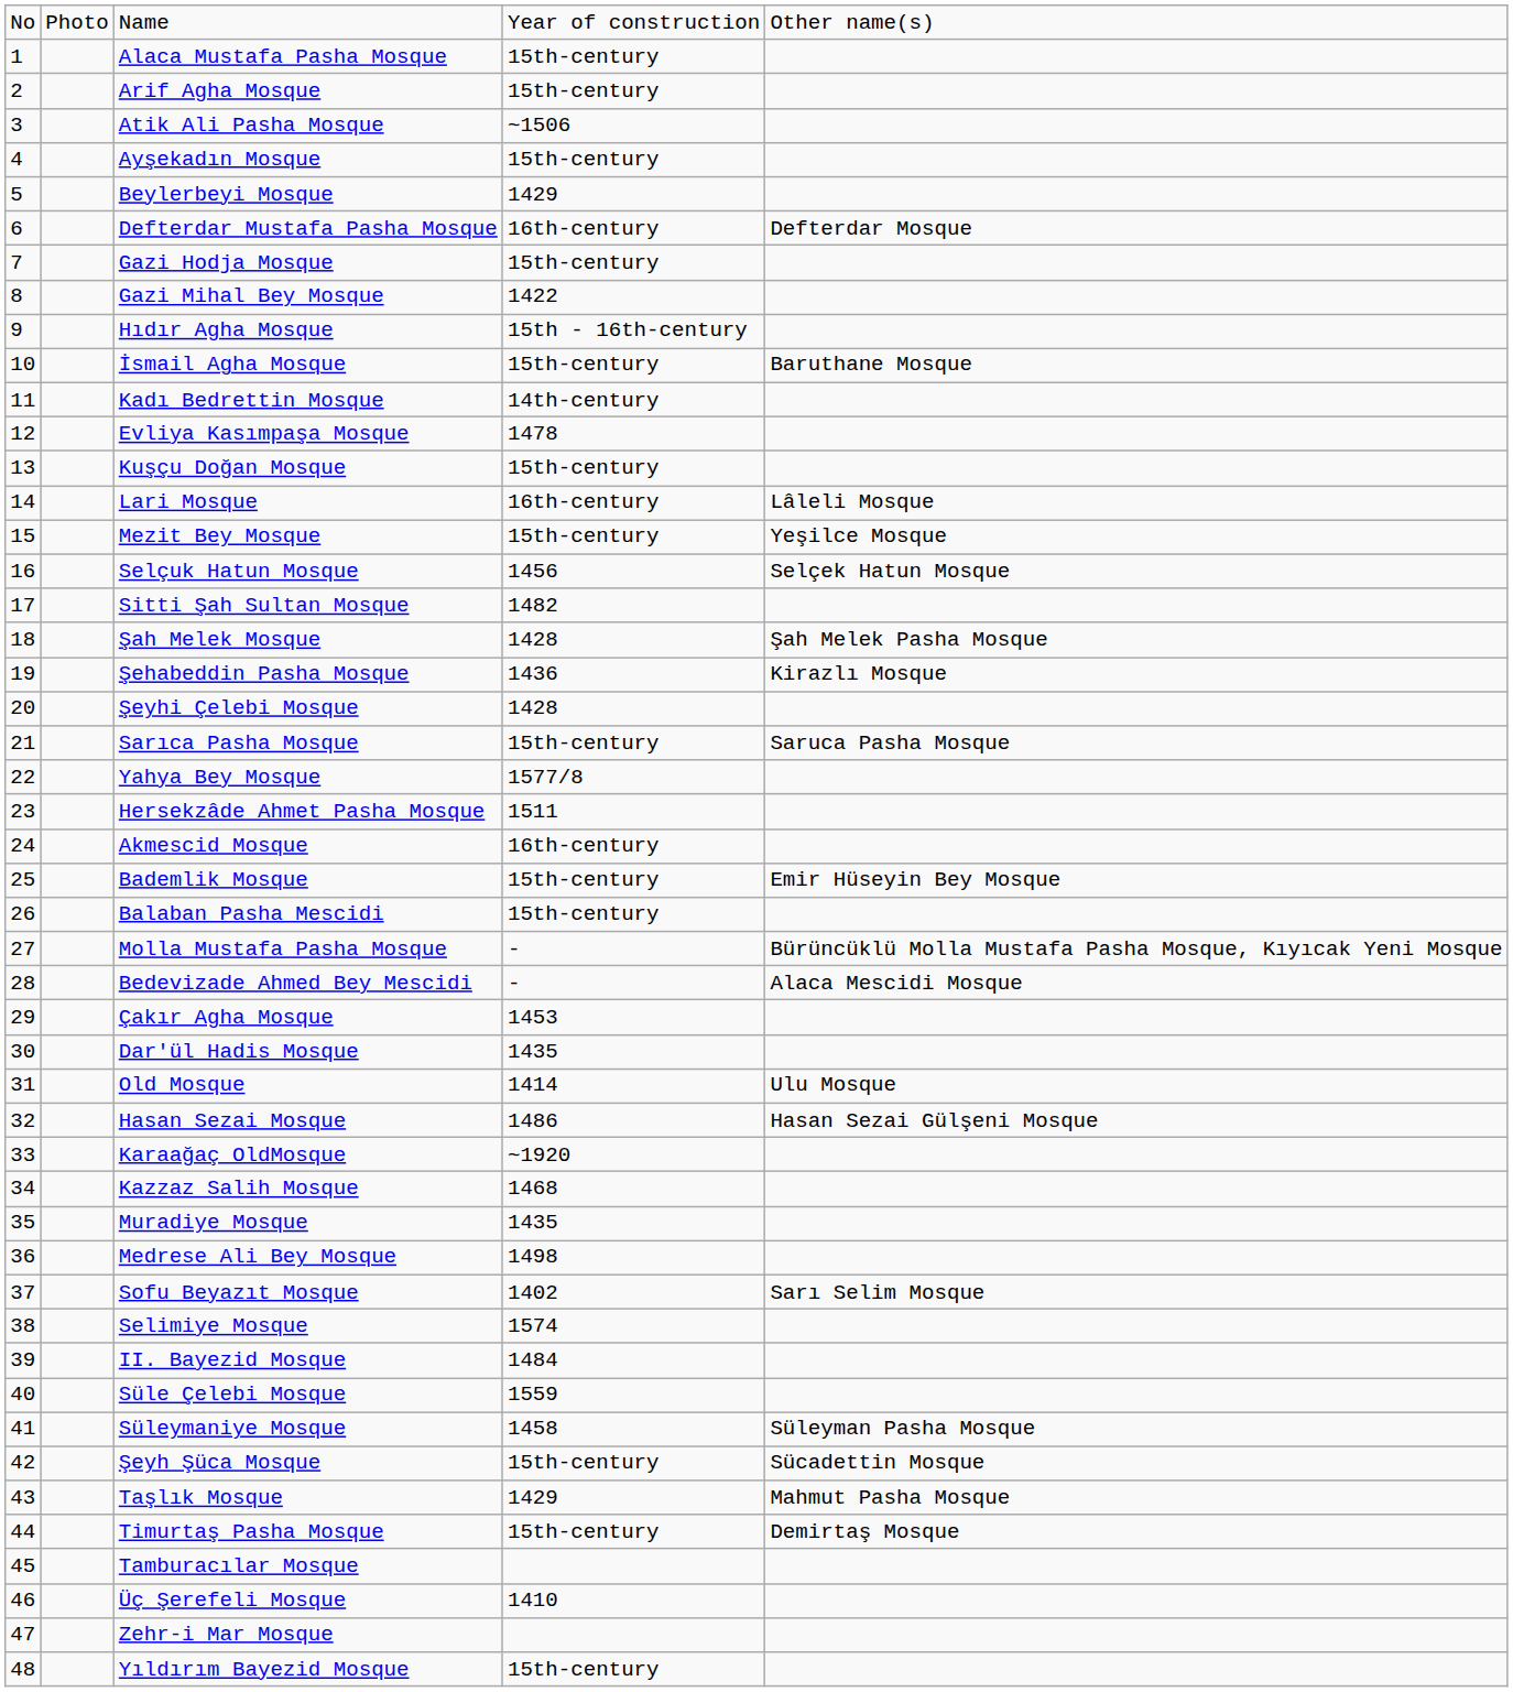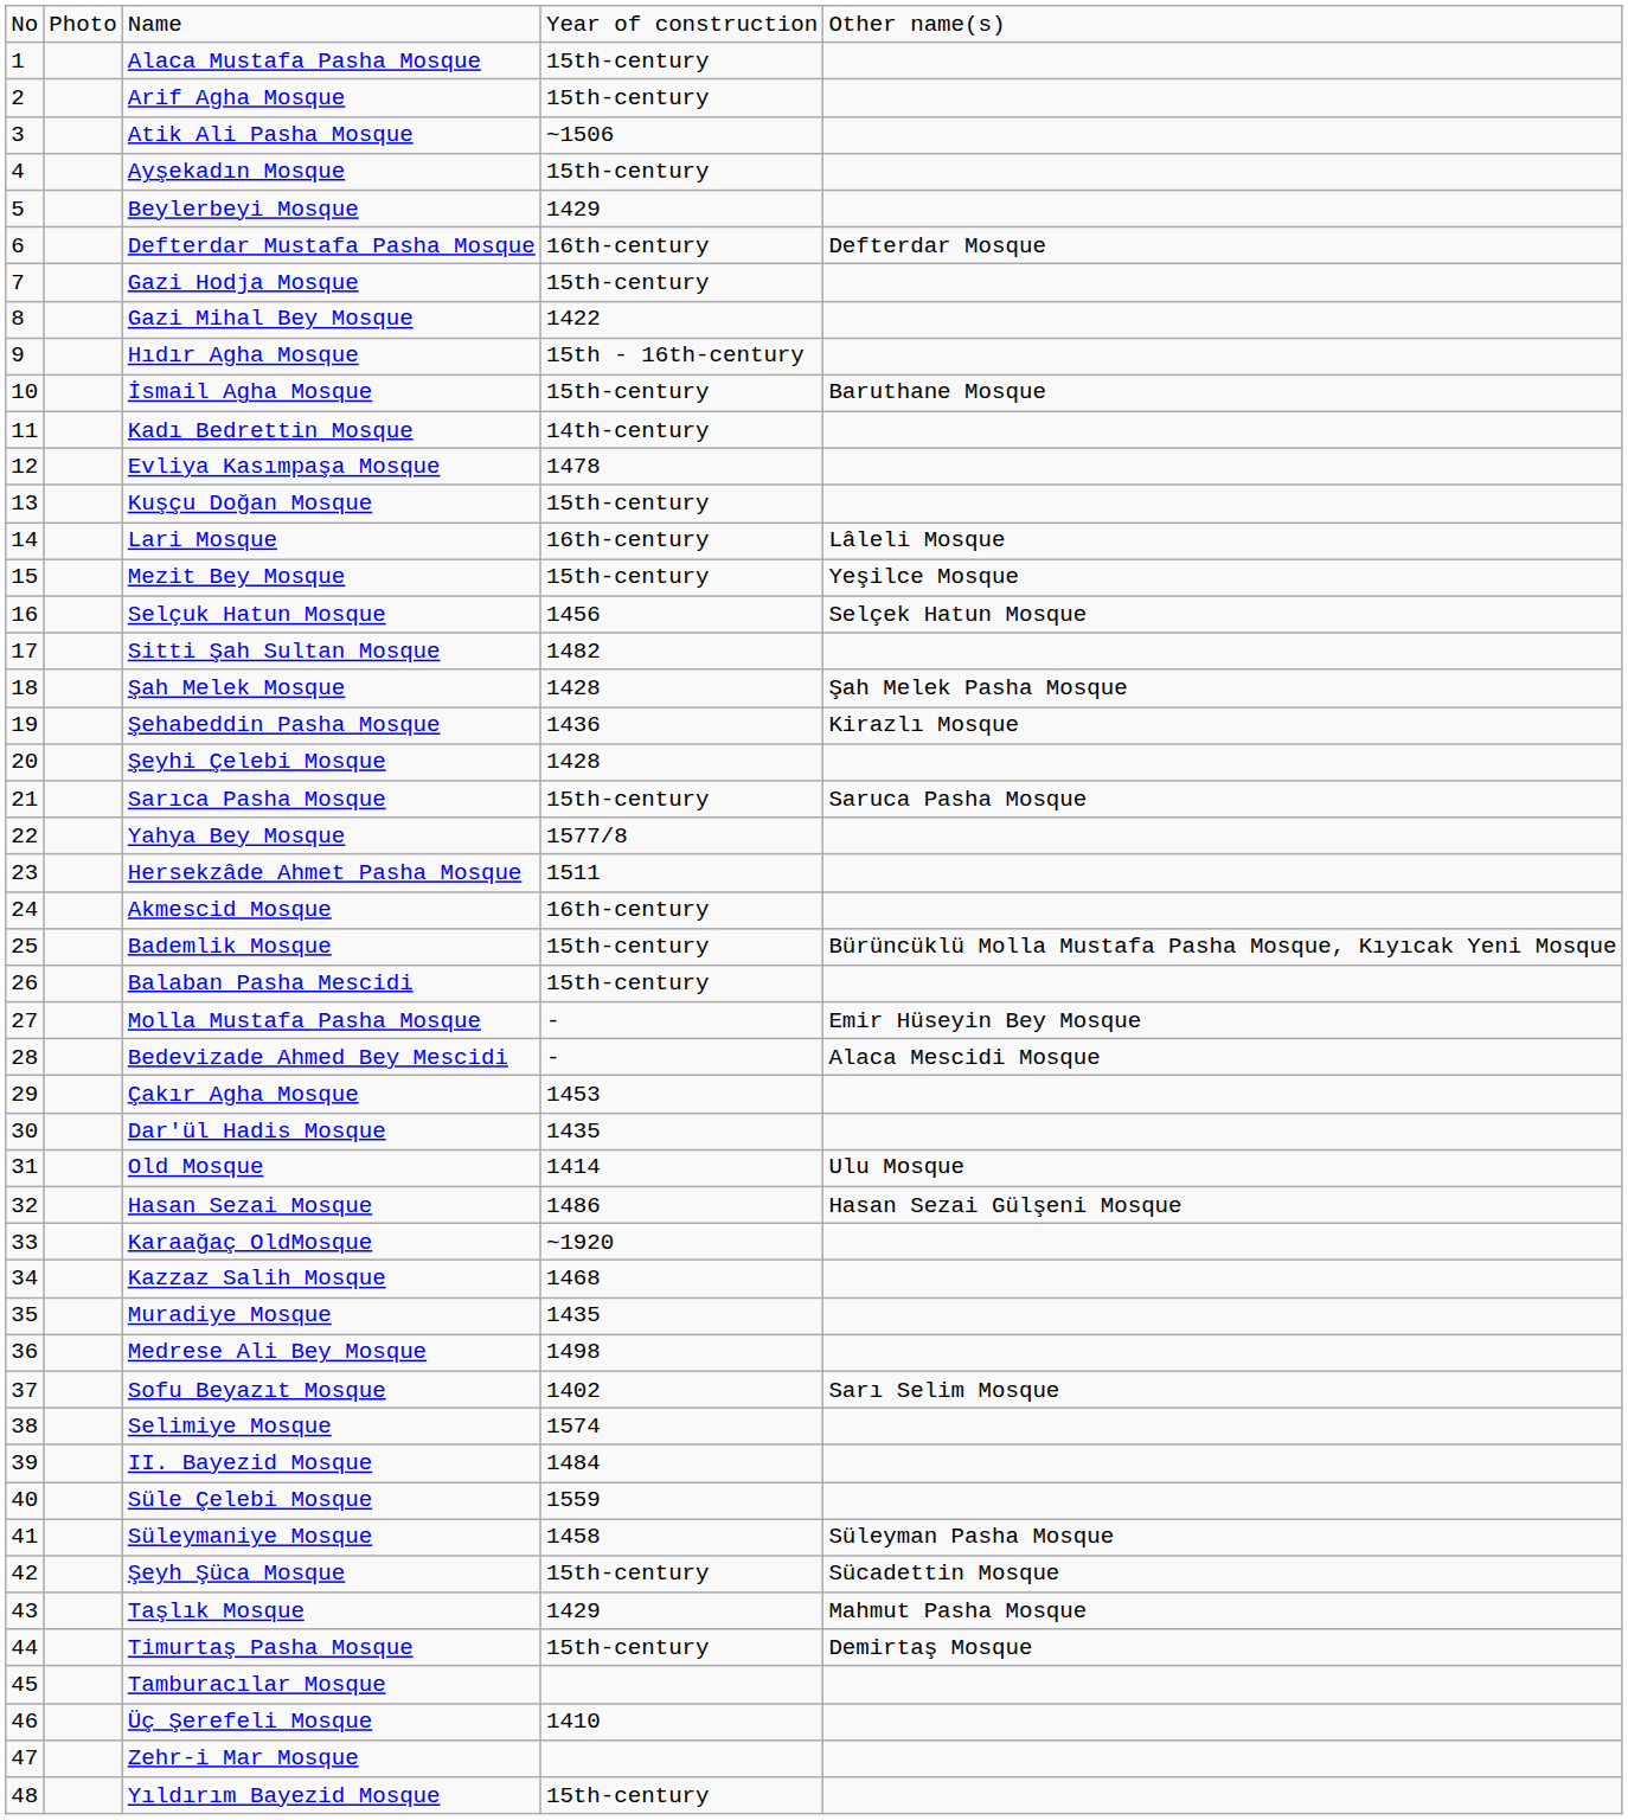Bademlik Mosque | column 5: Emir Hüseyin Bey Mosque -> Bürüncüklü Molla Mustafa Pasha Mosque, Kıyıcak Yeni Mosque
Molla Mustafa Pasha Mosque | column 5: Bürüncüklü Molla Mustafa Pasha Mosque, Kıyıcak Yeni Mosque -> Emir Hüseyin Bey Mosque
